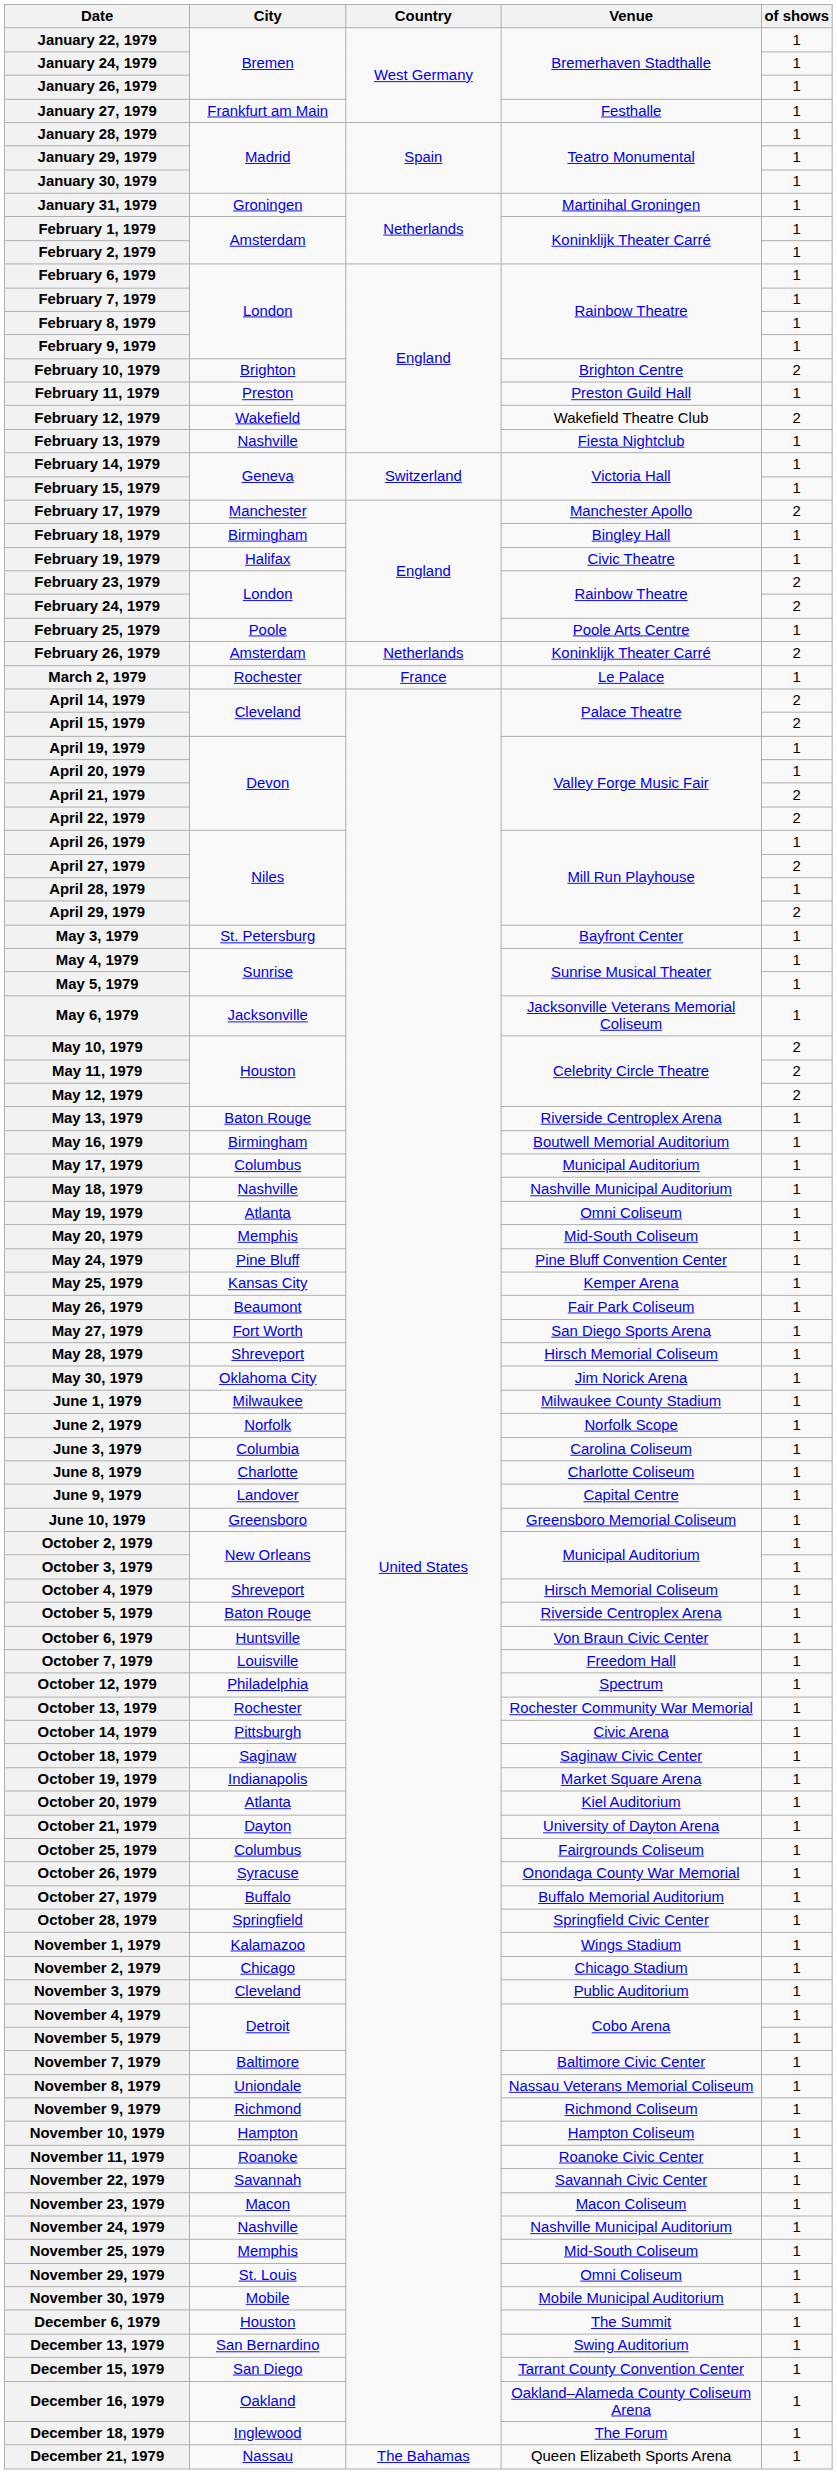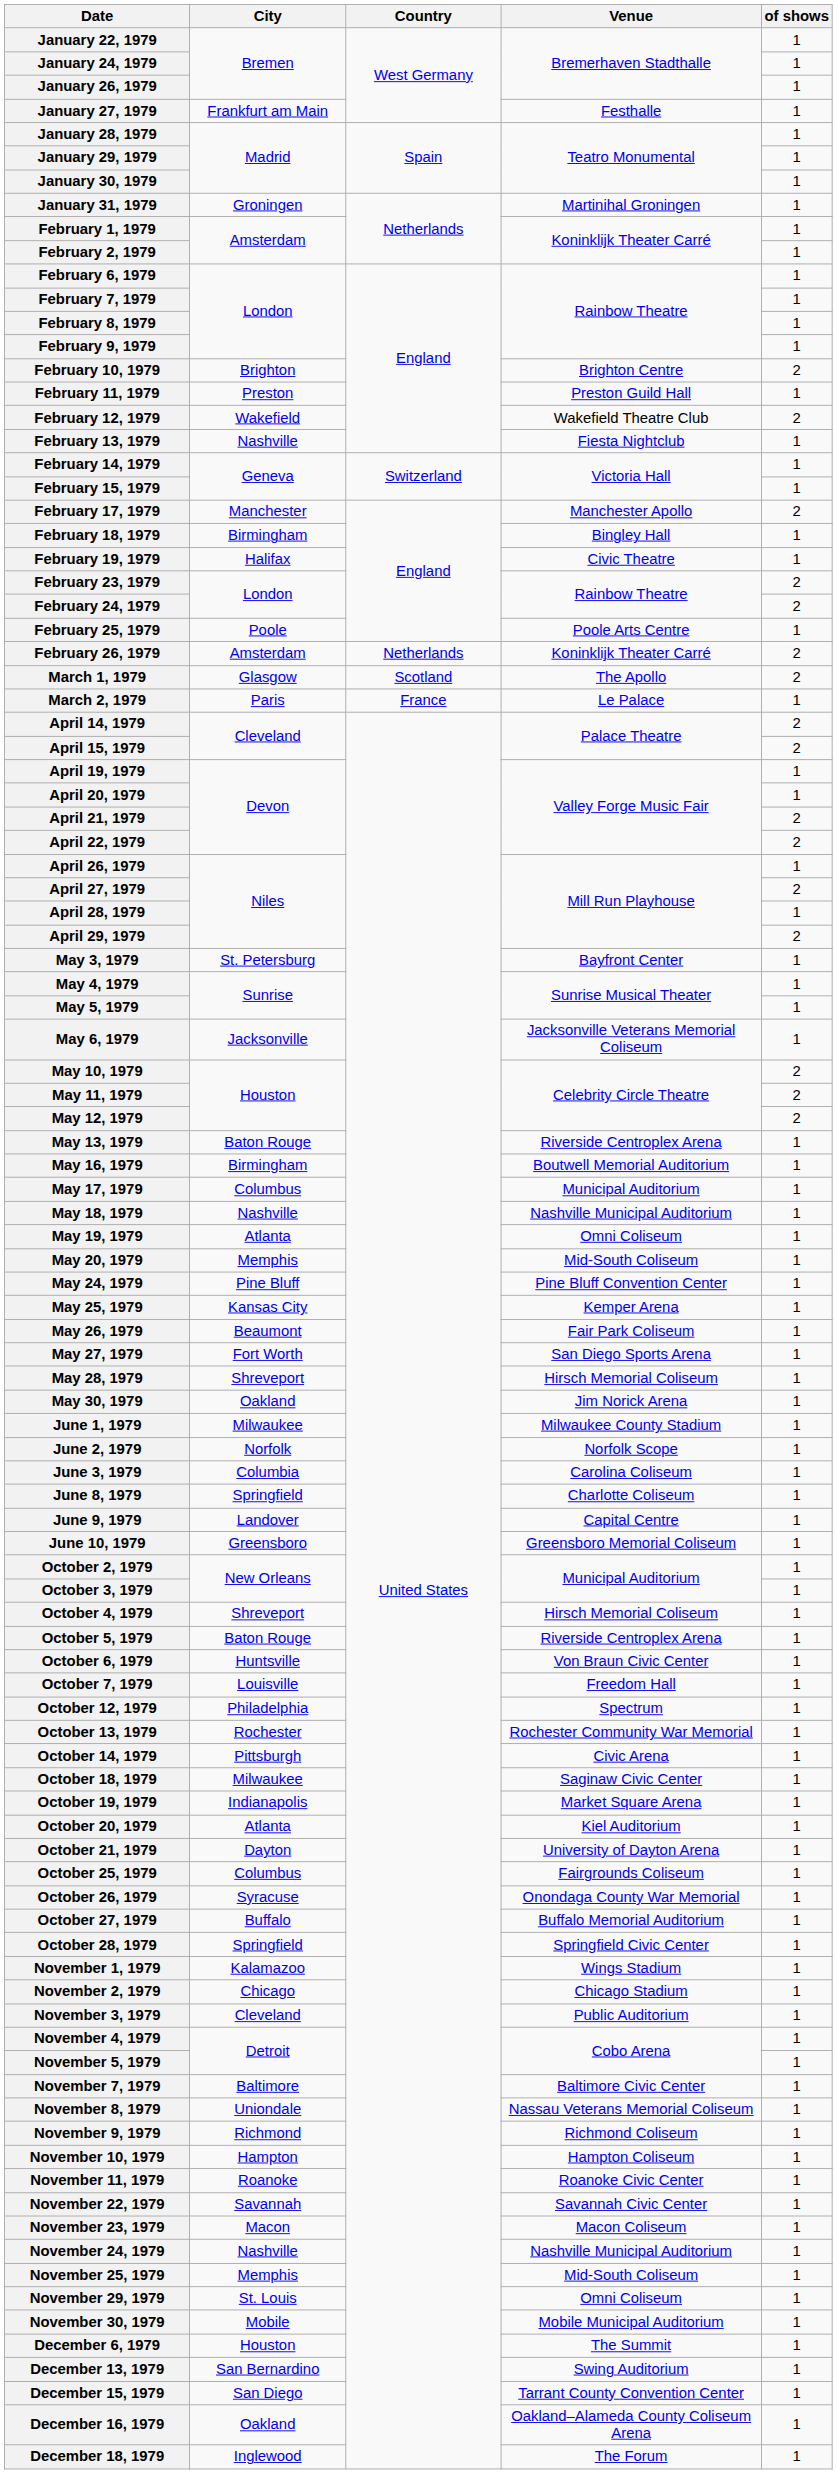+ row: March 1, 1979 | Glasgow | Scotland | The Apollo | 2
March 2, 1979 | City: Rochester -> Paris
May 30, 1979 | City: Oklahoma City -> Oakland
June 8, 1979 | City: Charlotte -> Springfield
October 18, 1979 | City: Saginaw -> Milwaukee
- row: December 21, 1979 | Nassau | The Bahamas | Queen Elizabeth Sports Arena | 1
